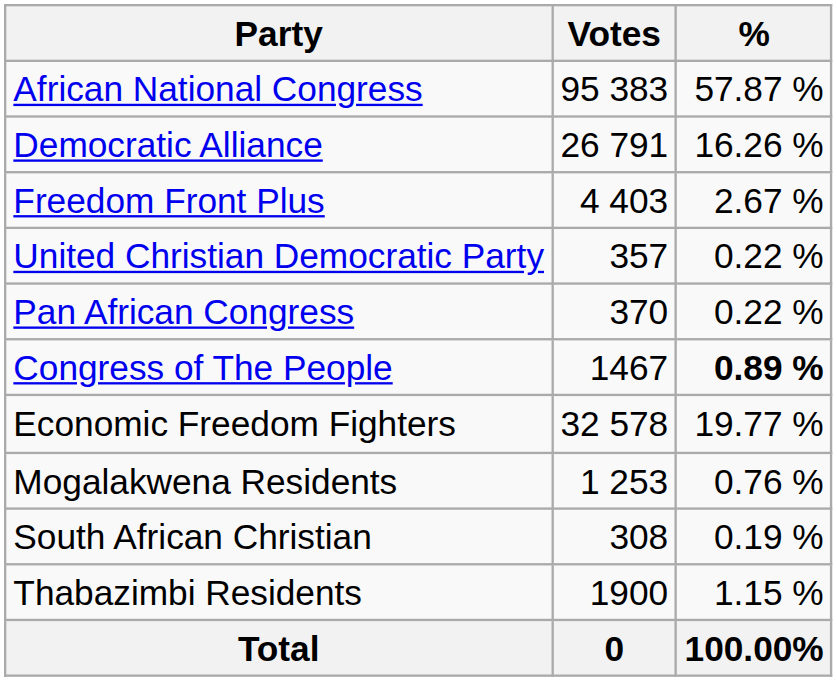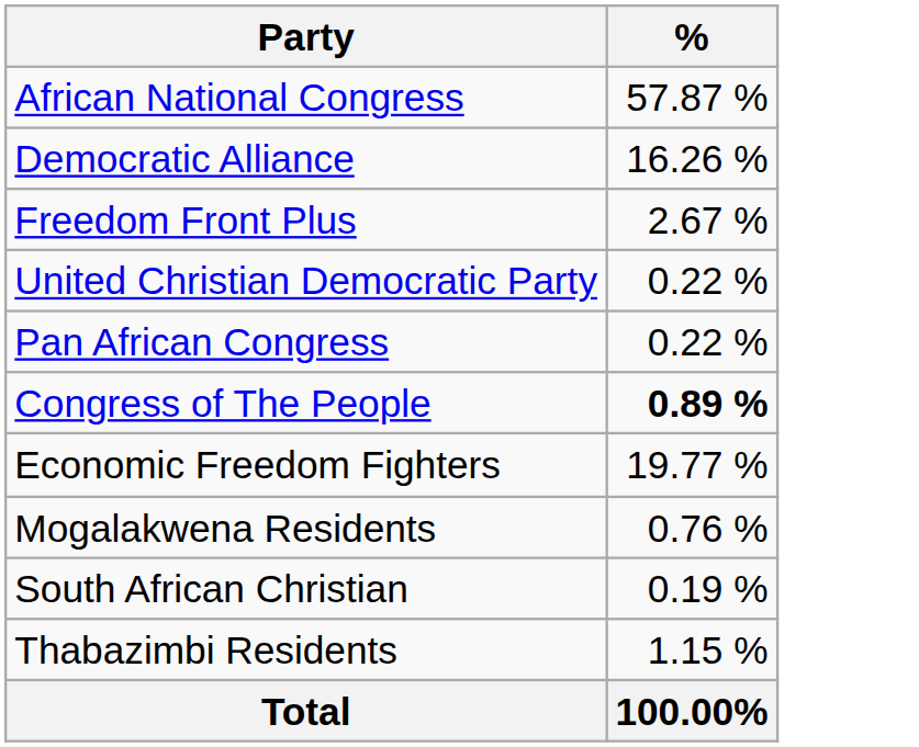- column: Votes | 95 383 | 26 791 | 4 403 | 357 | 370 | 1467 | 32 578 | 1 253 | 308 | 1900 | 0
